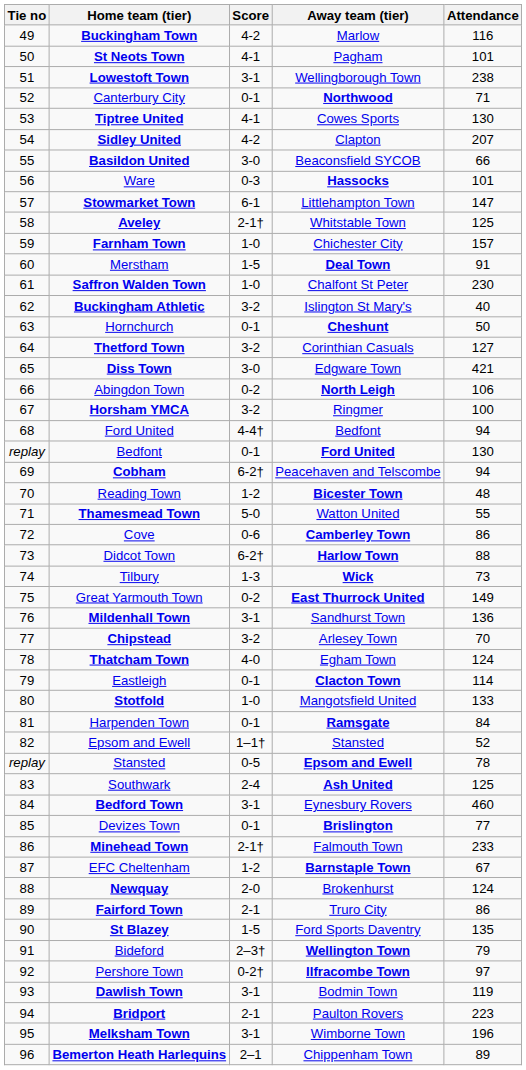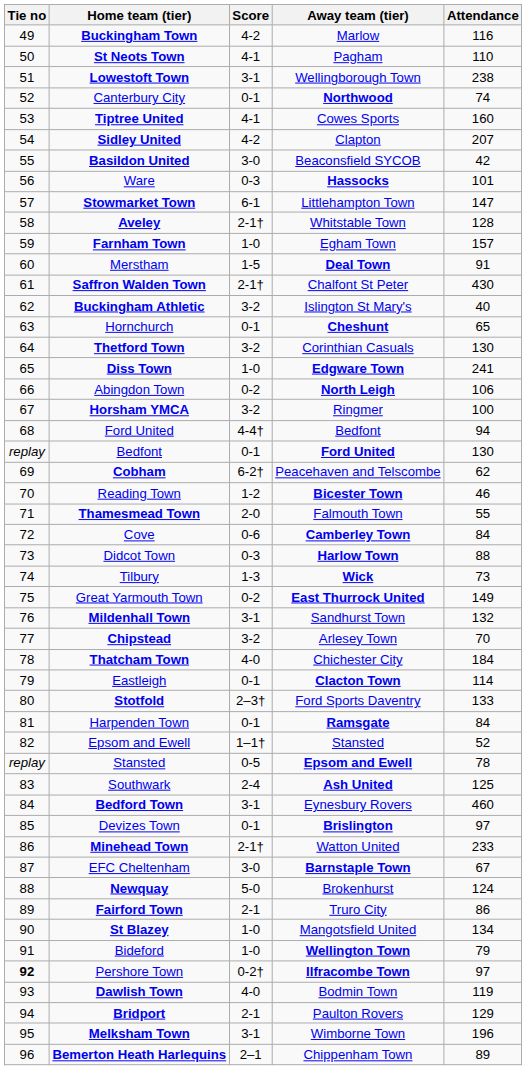St Neots Town | Attendance: 101 -> 110
Canterbury City | Attendance: 71 -> 74
Tiptree United | Attendance: 130 -> 160
Basildon United | Attendance: 66 -> 42
Aveley | Attendance: 125 -> 128
Farnham Town | Away team (tier): Chichester City -> Egham Town
Saffron Walden Town | Score: 1-0 -> 2-1†
Saffron Walden Town | Attendance: 230 -> 430
Hornchurch | Attendance: 50 -> 65
Thetford Town | Attendance: 127 -> 130
Diss Town | Score: 3-0 -> 1-0
Diss Town | Away team (tier): normal -> bold
Diss Town | Attendance: 421 -> 241
Cobham | Attendance: 94 -> 62
Reading Town | Attendance: 48 -> 46
Thamesmead Town | Score: 5-0 -> 2-0
Thamesmead Town | Away team (tier): Watton United -> Falmouth Town
Cove | Attendance: 86 -> 84
Didcot Town | Score: 6-2† -> 0-3
Mildenhall Town | Attendance: 136 -> 132
Thatcham Town | Away team (tier): Egham Town -> Chichester City
Thatcham Town | Attendance: 124 -> 184
Stotfold | Score: 1-0 -> 2–3†
Stotfold | Away team (tier): Mangotsfield United -> Ford Sports Daventry
Devizes Town | Attendance: 77 -> 97
Minehead Town | Away team (tier): Falmouth Town -> Watton United
EFC Cheltenham | Score: 1-2 -> 3-0
Newquay | Score: 2-0 -> 5-0
St Blazey | Score: 1-5 -> 1-0
St Blazey | Away team (tier): Ford Sports Daventry -> Mangotsfield United
St Blazey | Attendance: 135 -> 134
Bideford | Score: 2–3† -> 1-0
Pershore Town | Tie no: normal -> bold
Dawlish Town | Score: 3-1 -> 4-0
Bridport | Attendance: 223 -> 129
